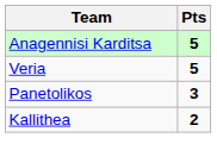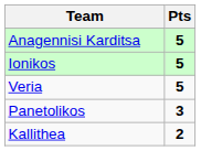+ row: Ionikos | 5
